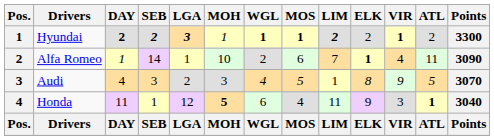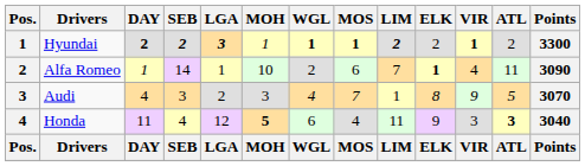Audi | MOS: 5 -> 7
Honda | SEB: 1 -> 4
Honda | ATL: 1 -> 3
